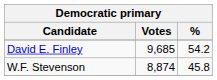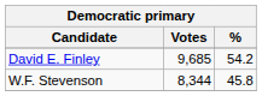W.F. Stevenson | Votes: 8,874 -> 8,344
